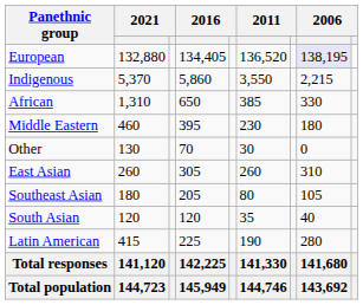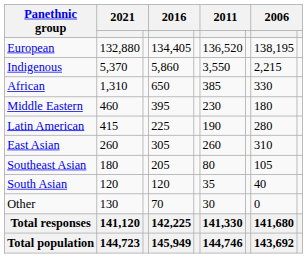European | column 8: lavender background -> no background
rows swapped: Latin American <-> Other
